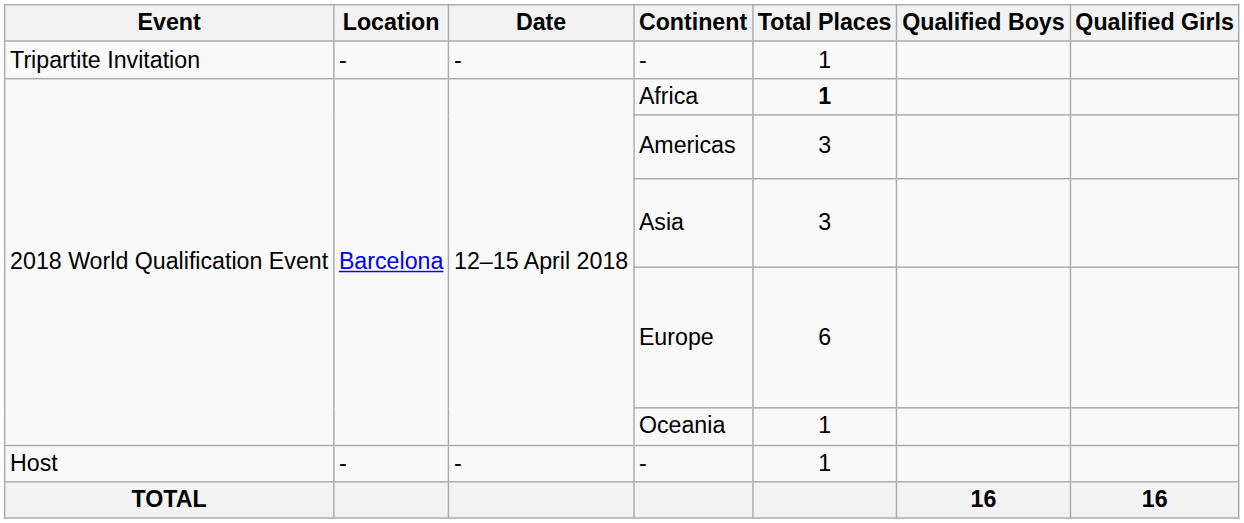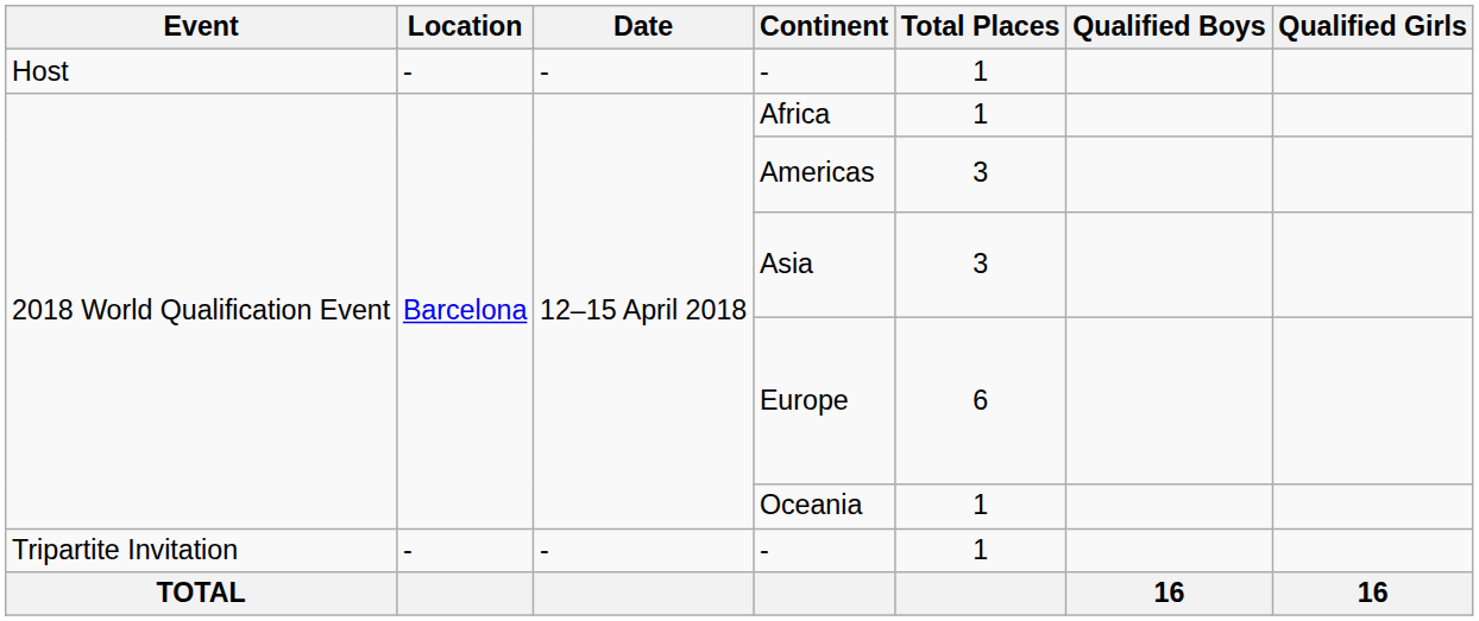rows swapped: Host / - <-> Tripartite Invitation / -
Africa | Total Places: bold -> normal
